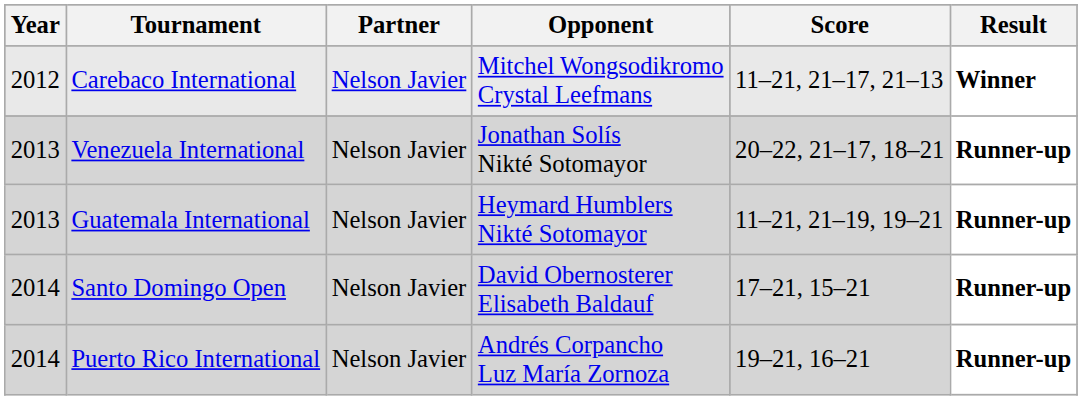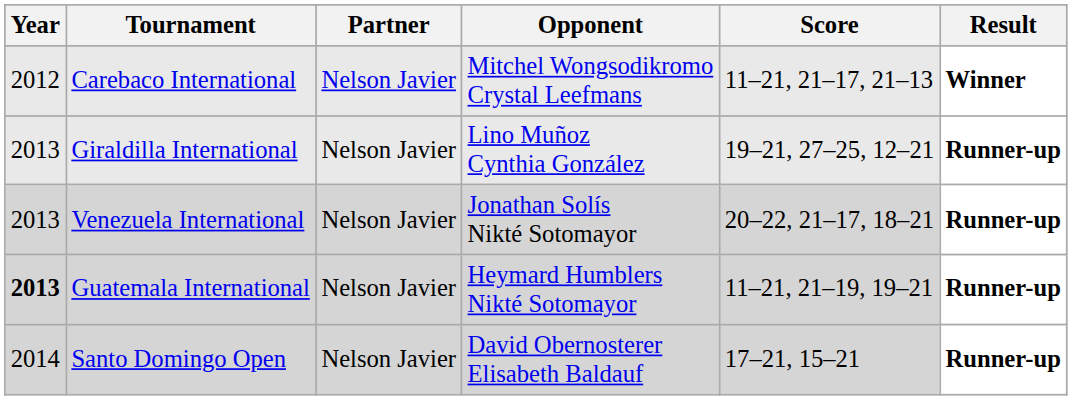+ row: 2013 | Giraldilla International | Nelson Javier | Lino Muñoz Cynthia González | 19–21, 27–25, 12–21 | Runner-up
Guatemala International | Year: normal -> bold
- row: 2014 | Puerto Rico International | Nelson Javier | Andrés Corpancho Luz María Zornoza | 19–21, 16–21 | Runner-up
